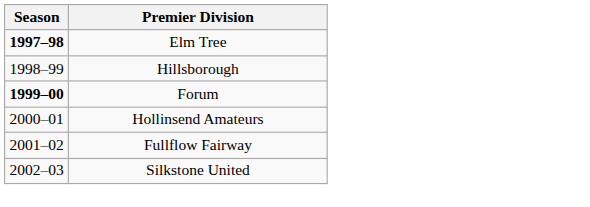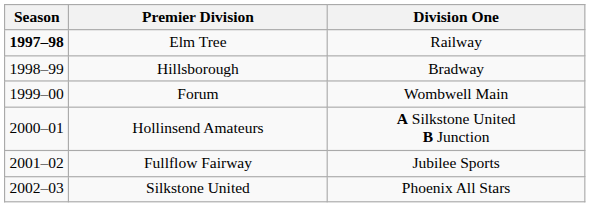+ column: Division One | Railway | Bradway | Wombwell Main | A Silkstone United B Junction | Jubilee Sports | Phoenix All Stars
Forum | Season: bold -> normal
